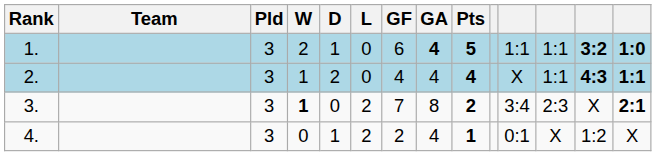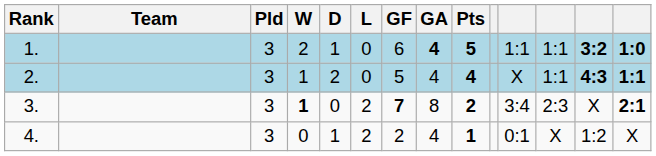2. | GF: 4 -> 5
3. | GF: normal -> bold
